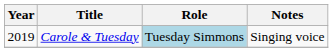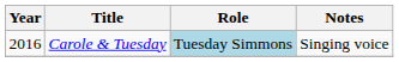Carole & Tuesday | Year: 2019 -> 2016
